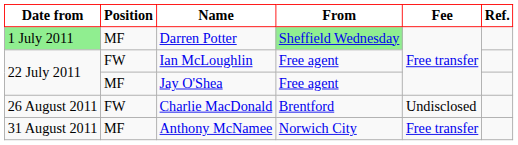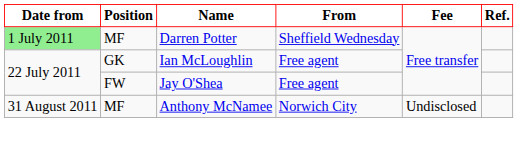Darren Potter | From: lightgreen background -> no background
Ian McLoughlin | Position: FW -> GK
Jay O'Shea | Position: MF -> FW
- row: 26 August 2011 | FW | Charlie MacDonald | Brentford | Undisclosed
Anthony McNamee | Fee: Free transfer -> Undisclosed
